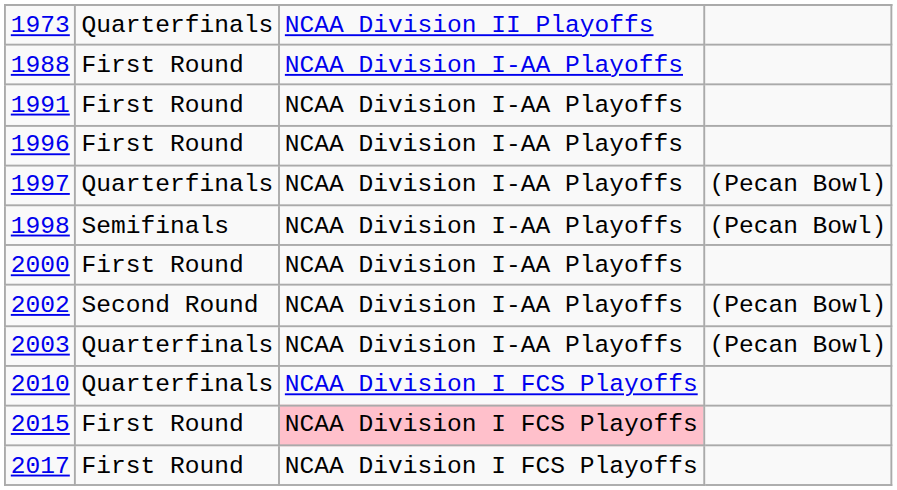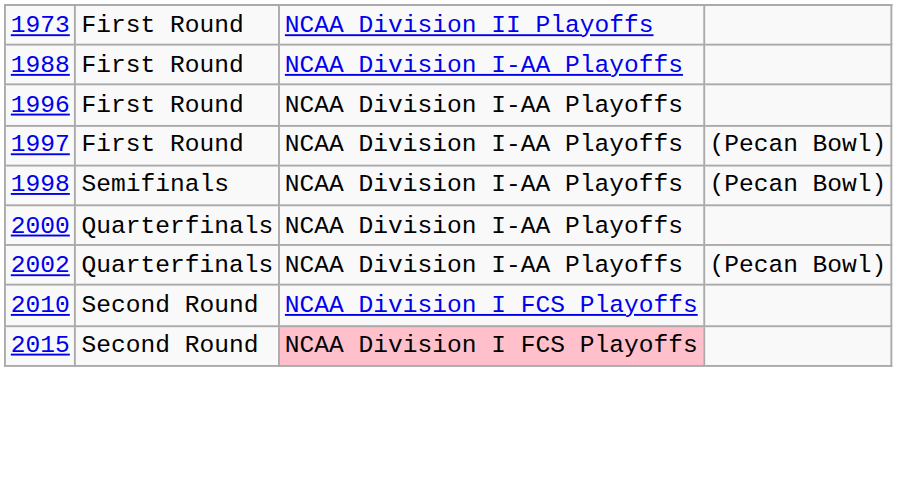1973 | column 2: Quarterfinals -> First Round
- row: 1991 | First Round | NCAA Division I-AA Playoffs
1997 | column 2: Quarterfinals -> First Round
2000 | column 2: First Round -> Quarterfinals
2002 | column 2: Second Round -> Quarterfinals
- row: 2003 | Quarterfinals | NCAA Division I-AA Playoffs | (Pecan Bowl)
2010 | column 2: Quarterfinals -> Second Round
2015 | column 2: First Round -> Second Round
- row: 2017 | First Round | NCAA Division I FCS Playoffs
